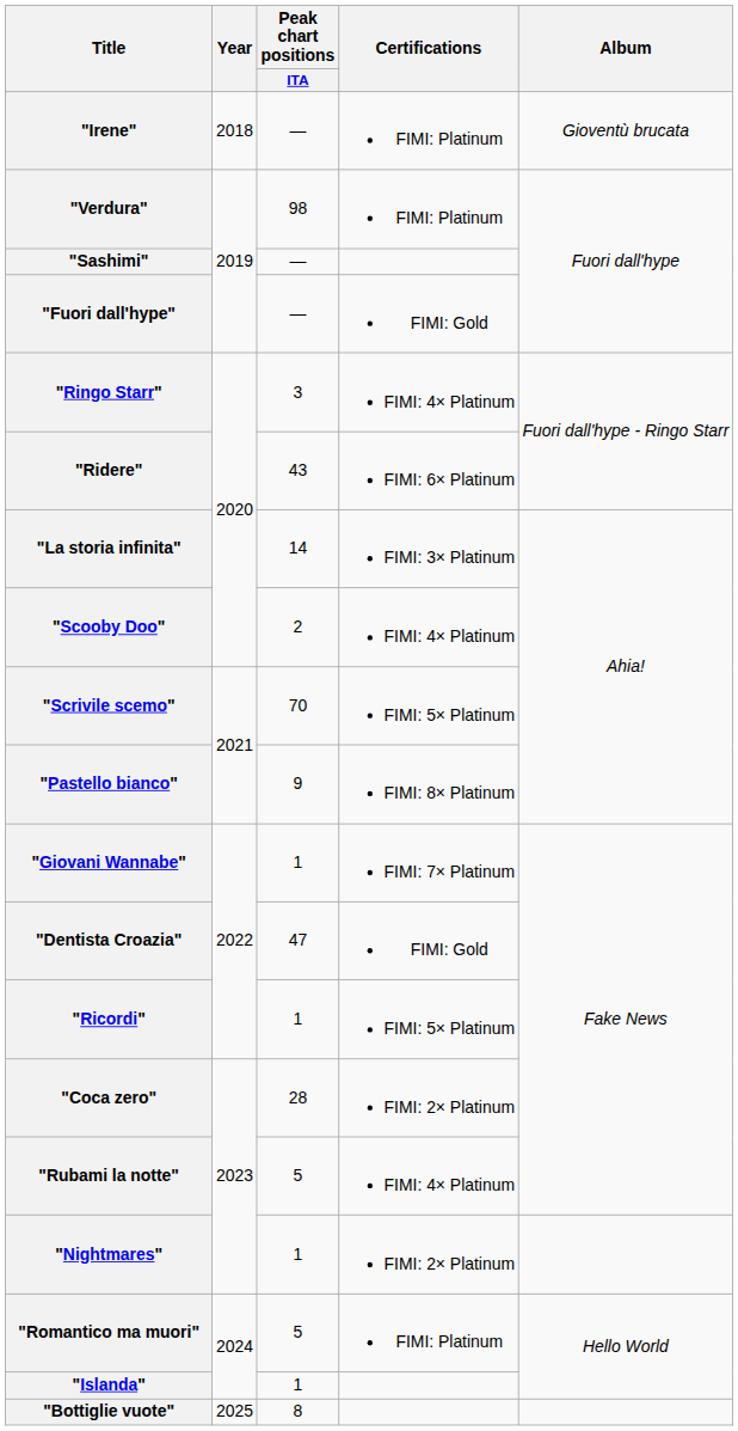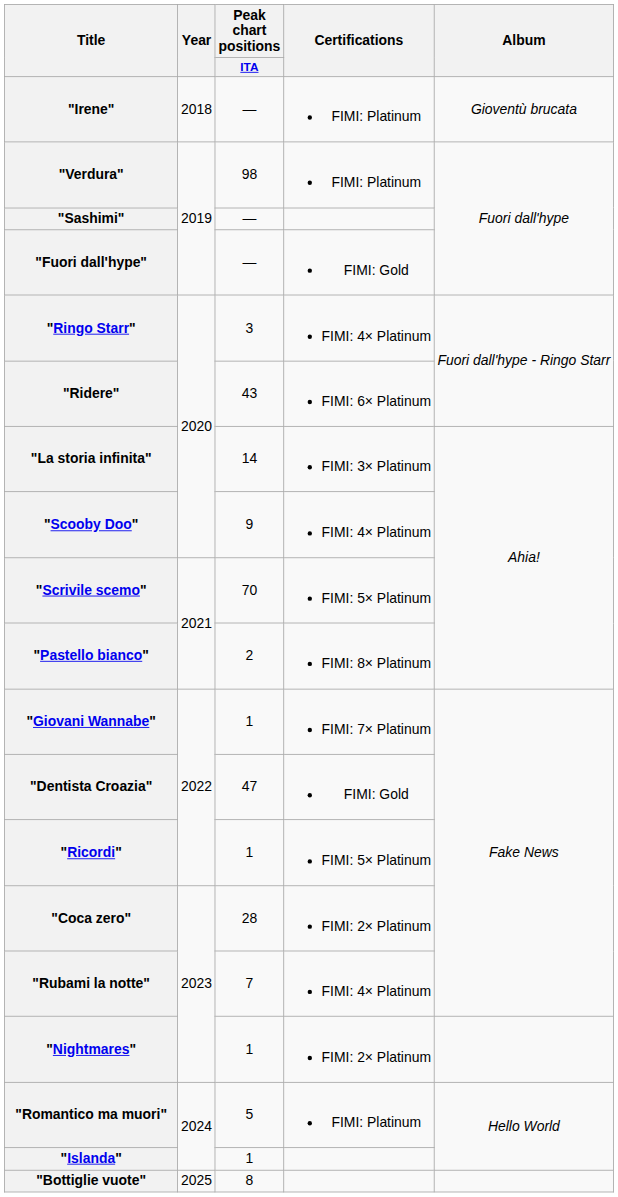"Scooby Doo" | Peak chart positions / ITA: 2 -> 9
"Pastello bianco" | Peak chart positions / ITA: 9 -> 2
"Rubami la notte" | Peak chart positions / ITA: 5 -> 7
